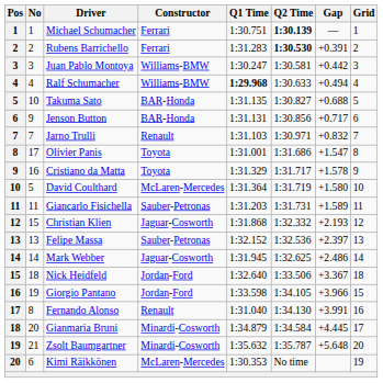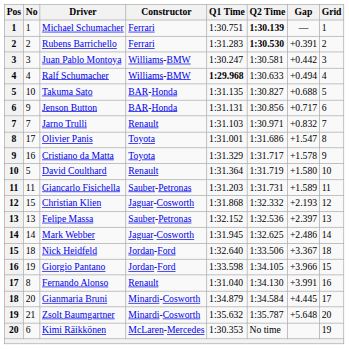David Coulthard | Constructor: McLaren-Mercedes -> Renault
